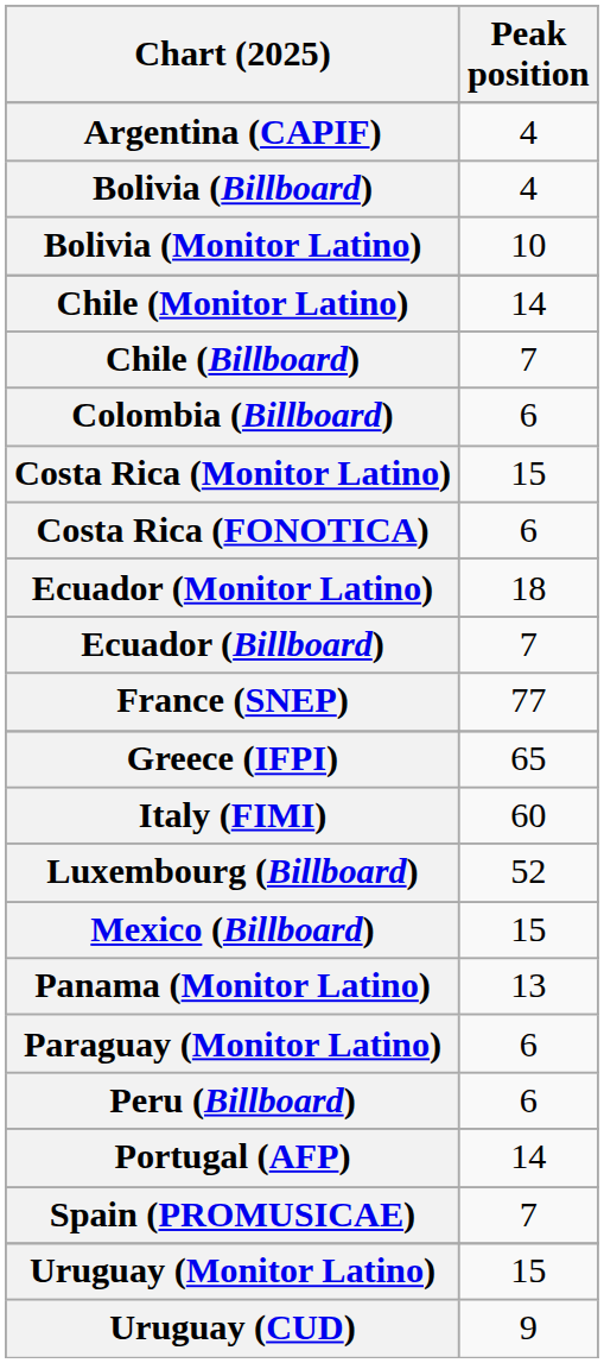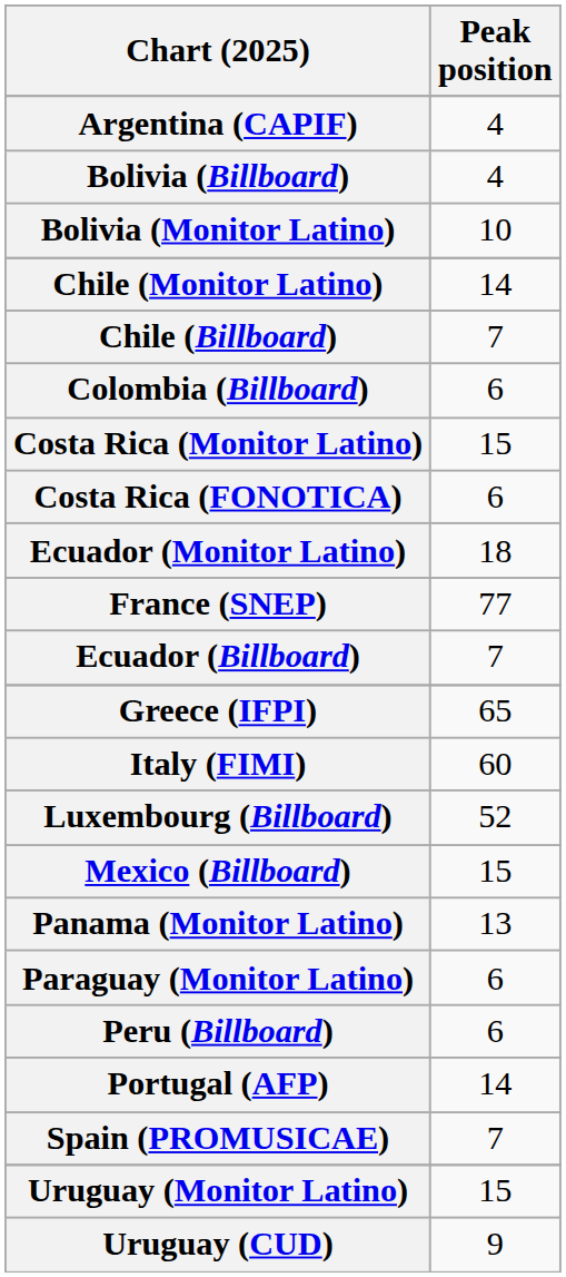rows swapped: Ecuador (Billboard) <-> France (SNEP)
